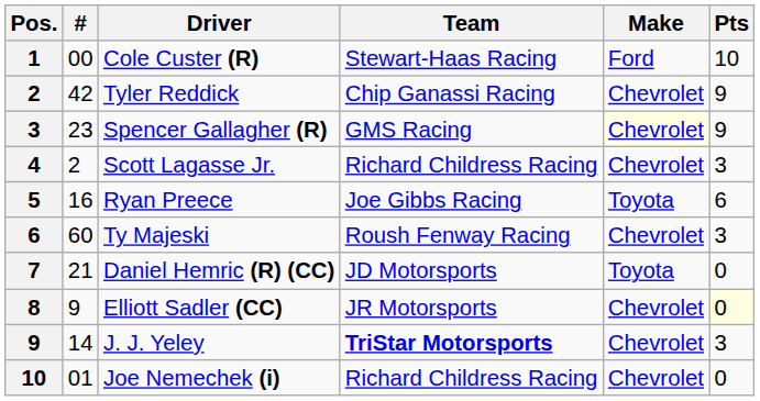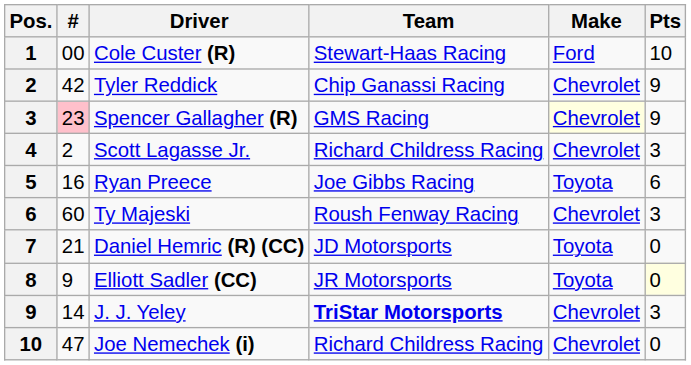Spencer Gallagher (R) | #: no background -> pink background
Elliott Sadler (CC) | Make: Chevrolet -> Toyota
Joe Nemechek (i) | #: 01 -> 47
